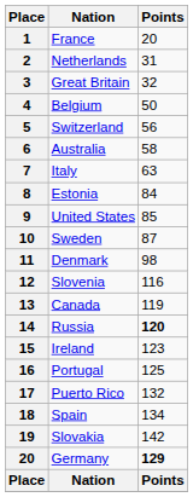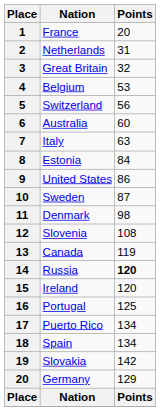Belgium | Points: 50 -> 53
Australia | Points: 58 -> 60
United States | Points: 85 -> 86
Slovenia | Points: 116 -> 108
Ireland | Points: 123 -> 120
Puerto Rico | Points: 132 -> 134
Germany | Points: bold -> normal
